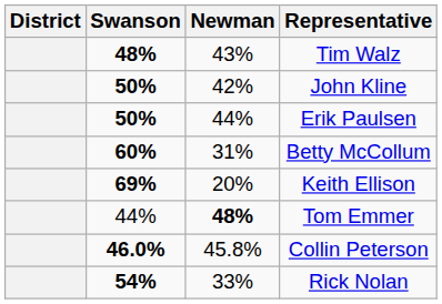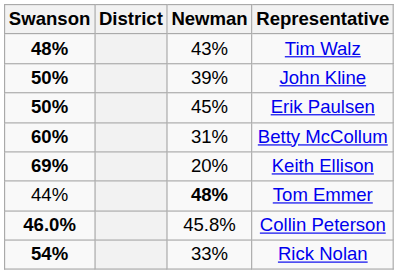columns swapped: District <-> Swanson
John Kline | Newman: 42% -> 39%
Erik Paulsen | Newman: 44% -> 45%
